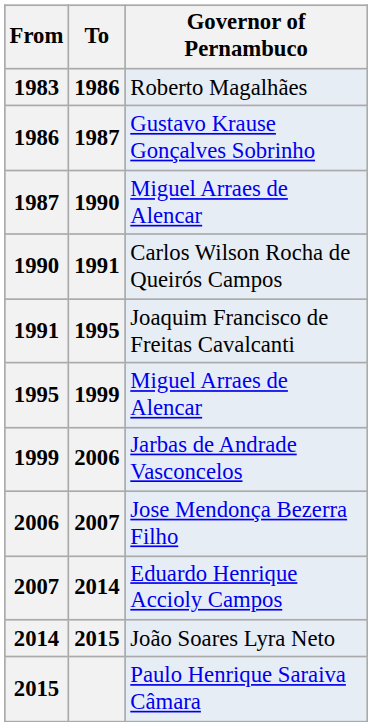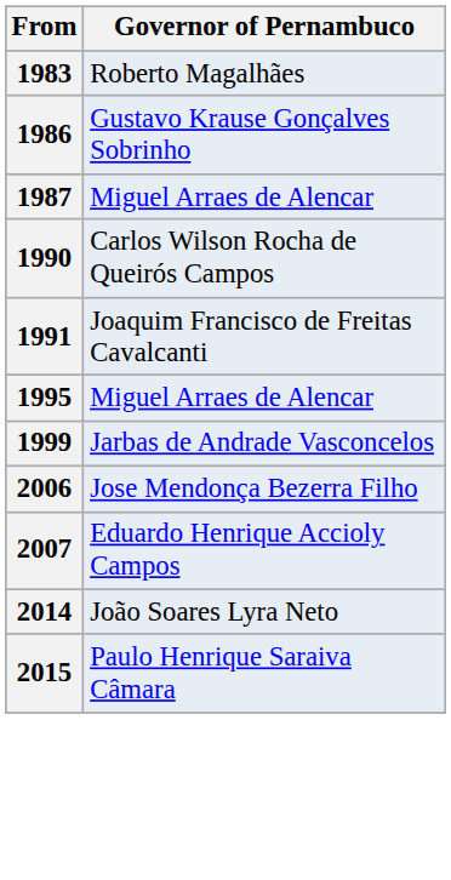- column: To | 1986 | 1987 | 1990 | 1991 | 1995 | 1999 | 2006 | 2007 | 2014 | 2015
